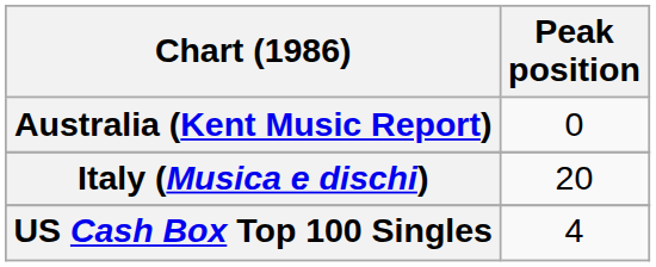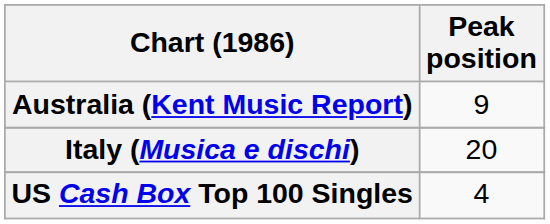Australia (Kent Music Report) | Peak position: 0 -> 9
